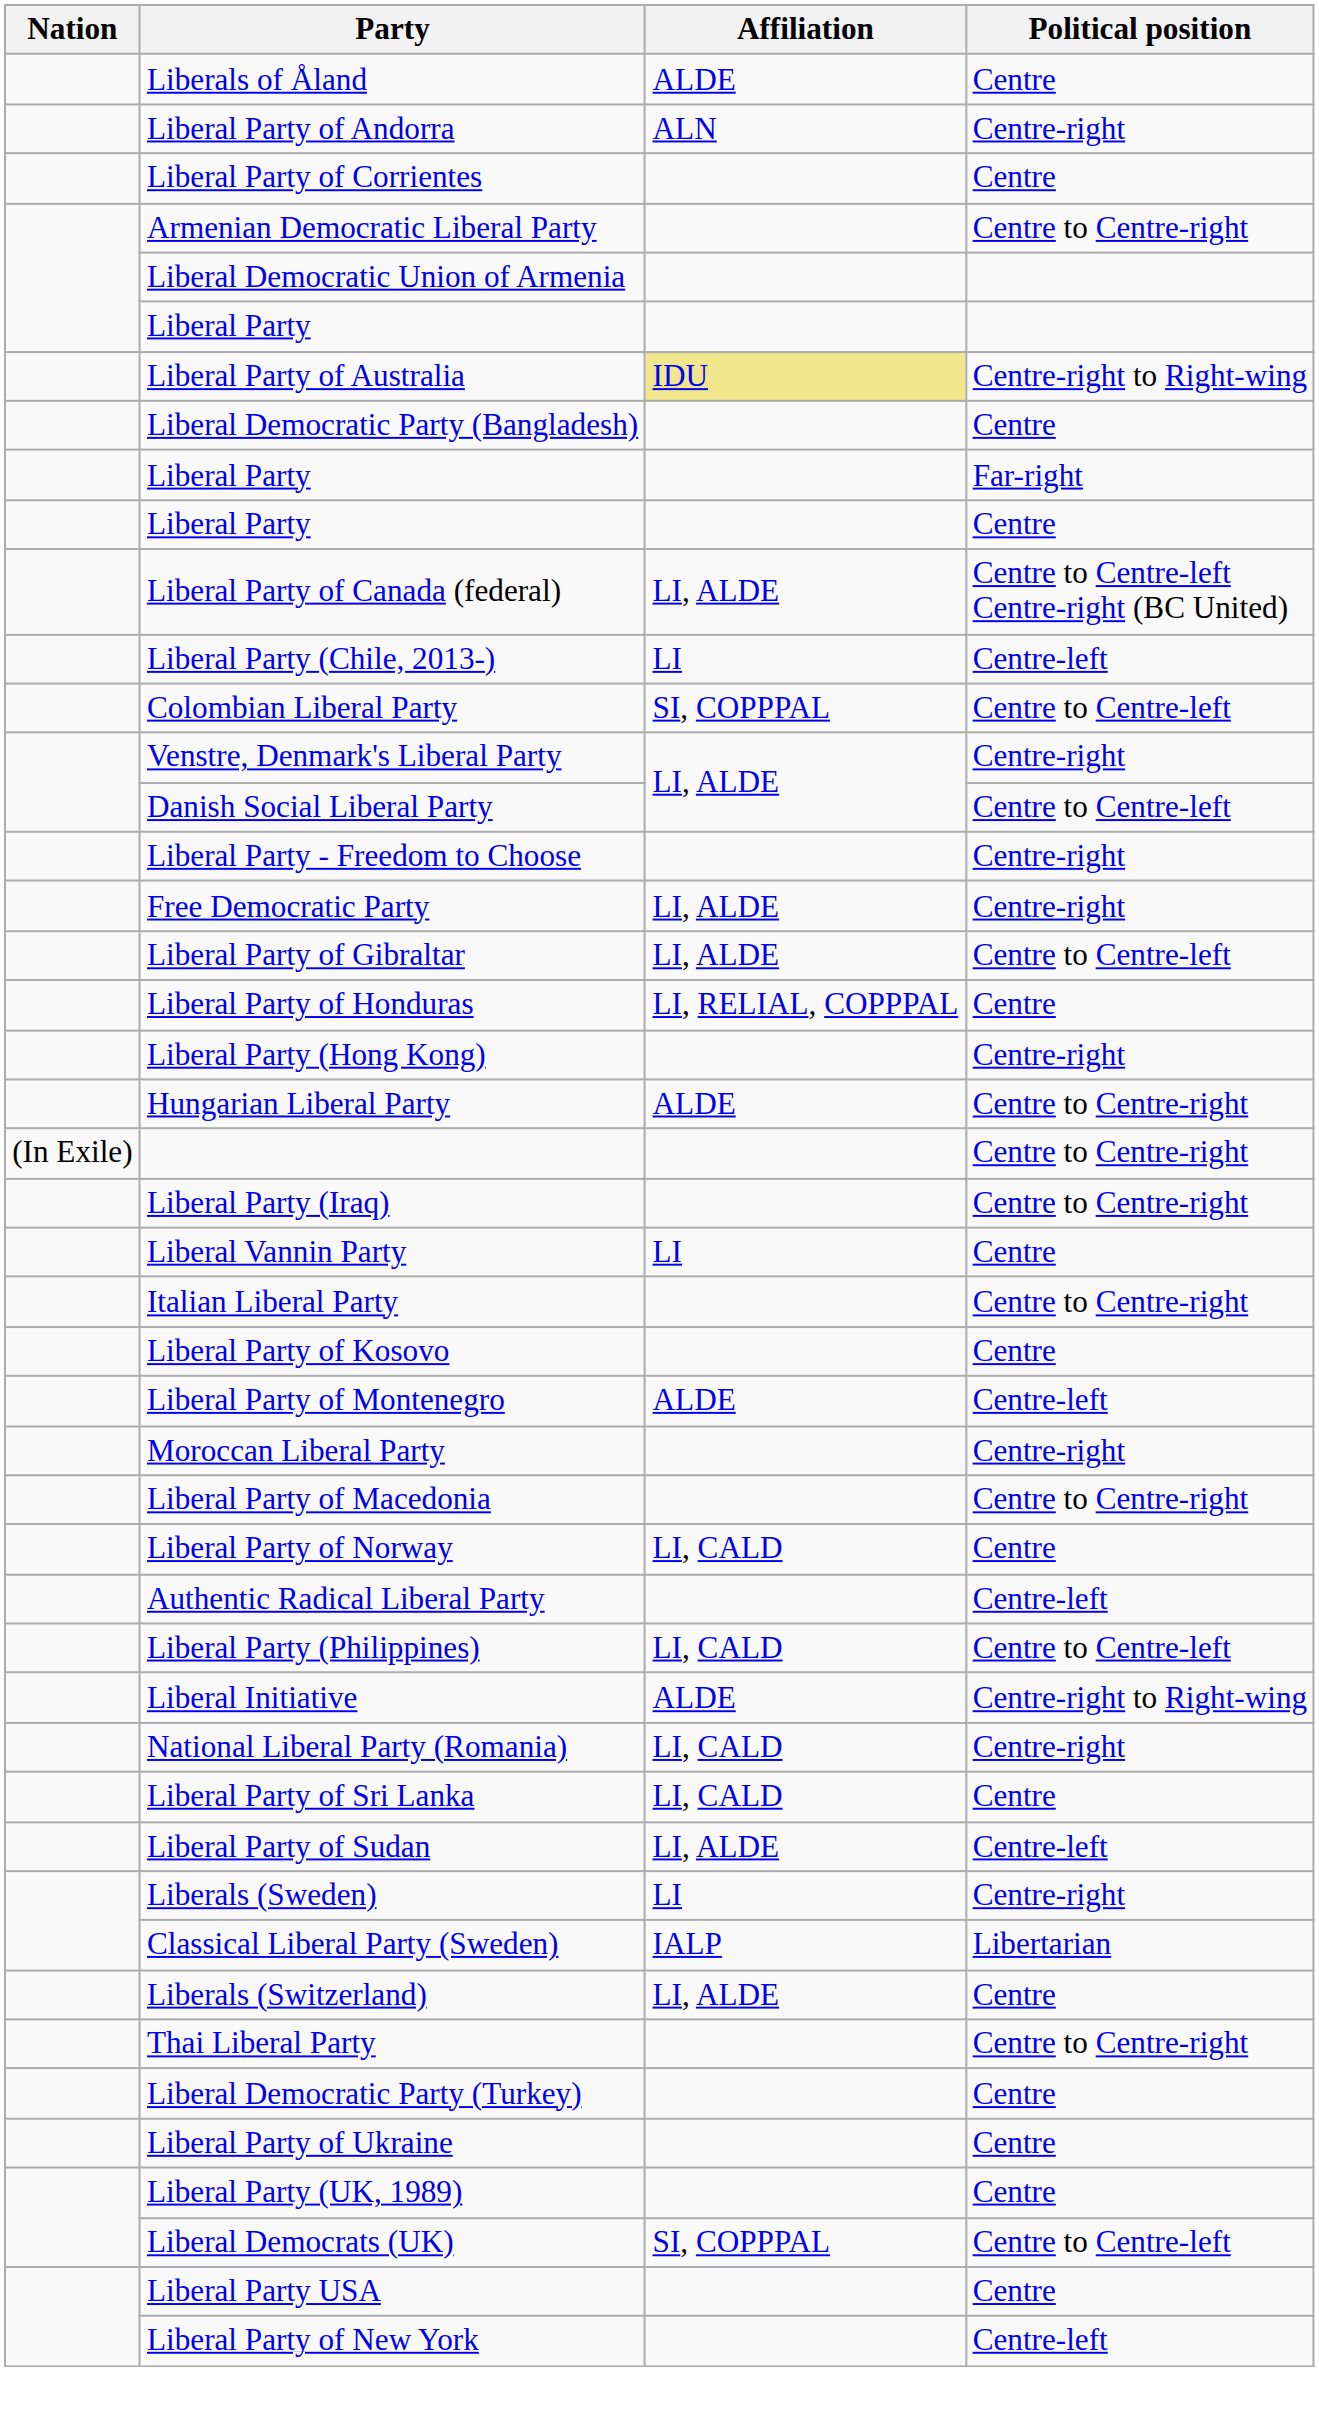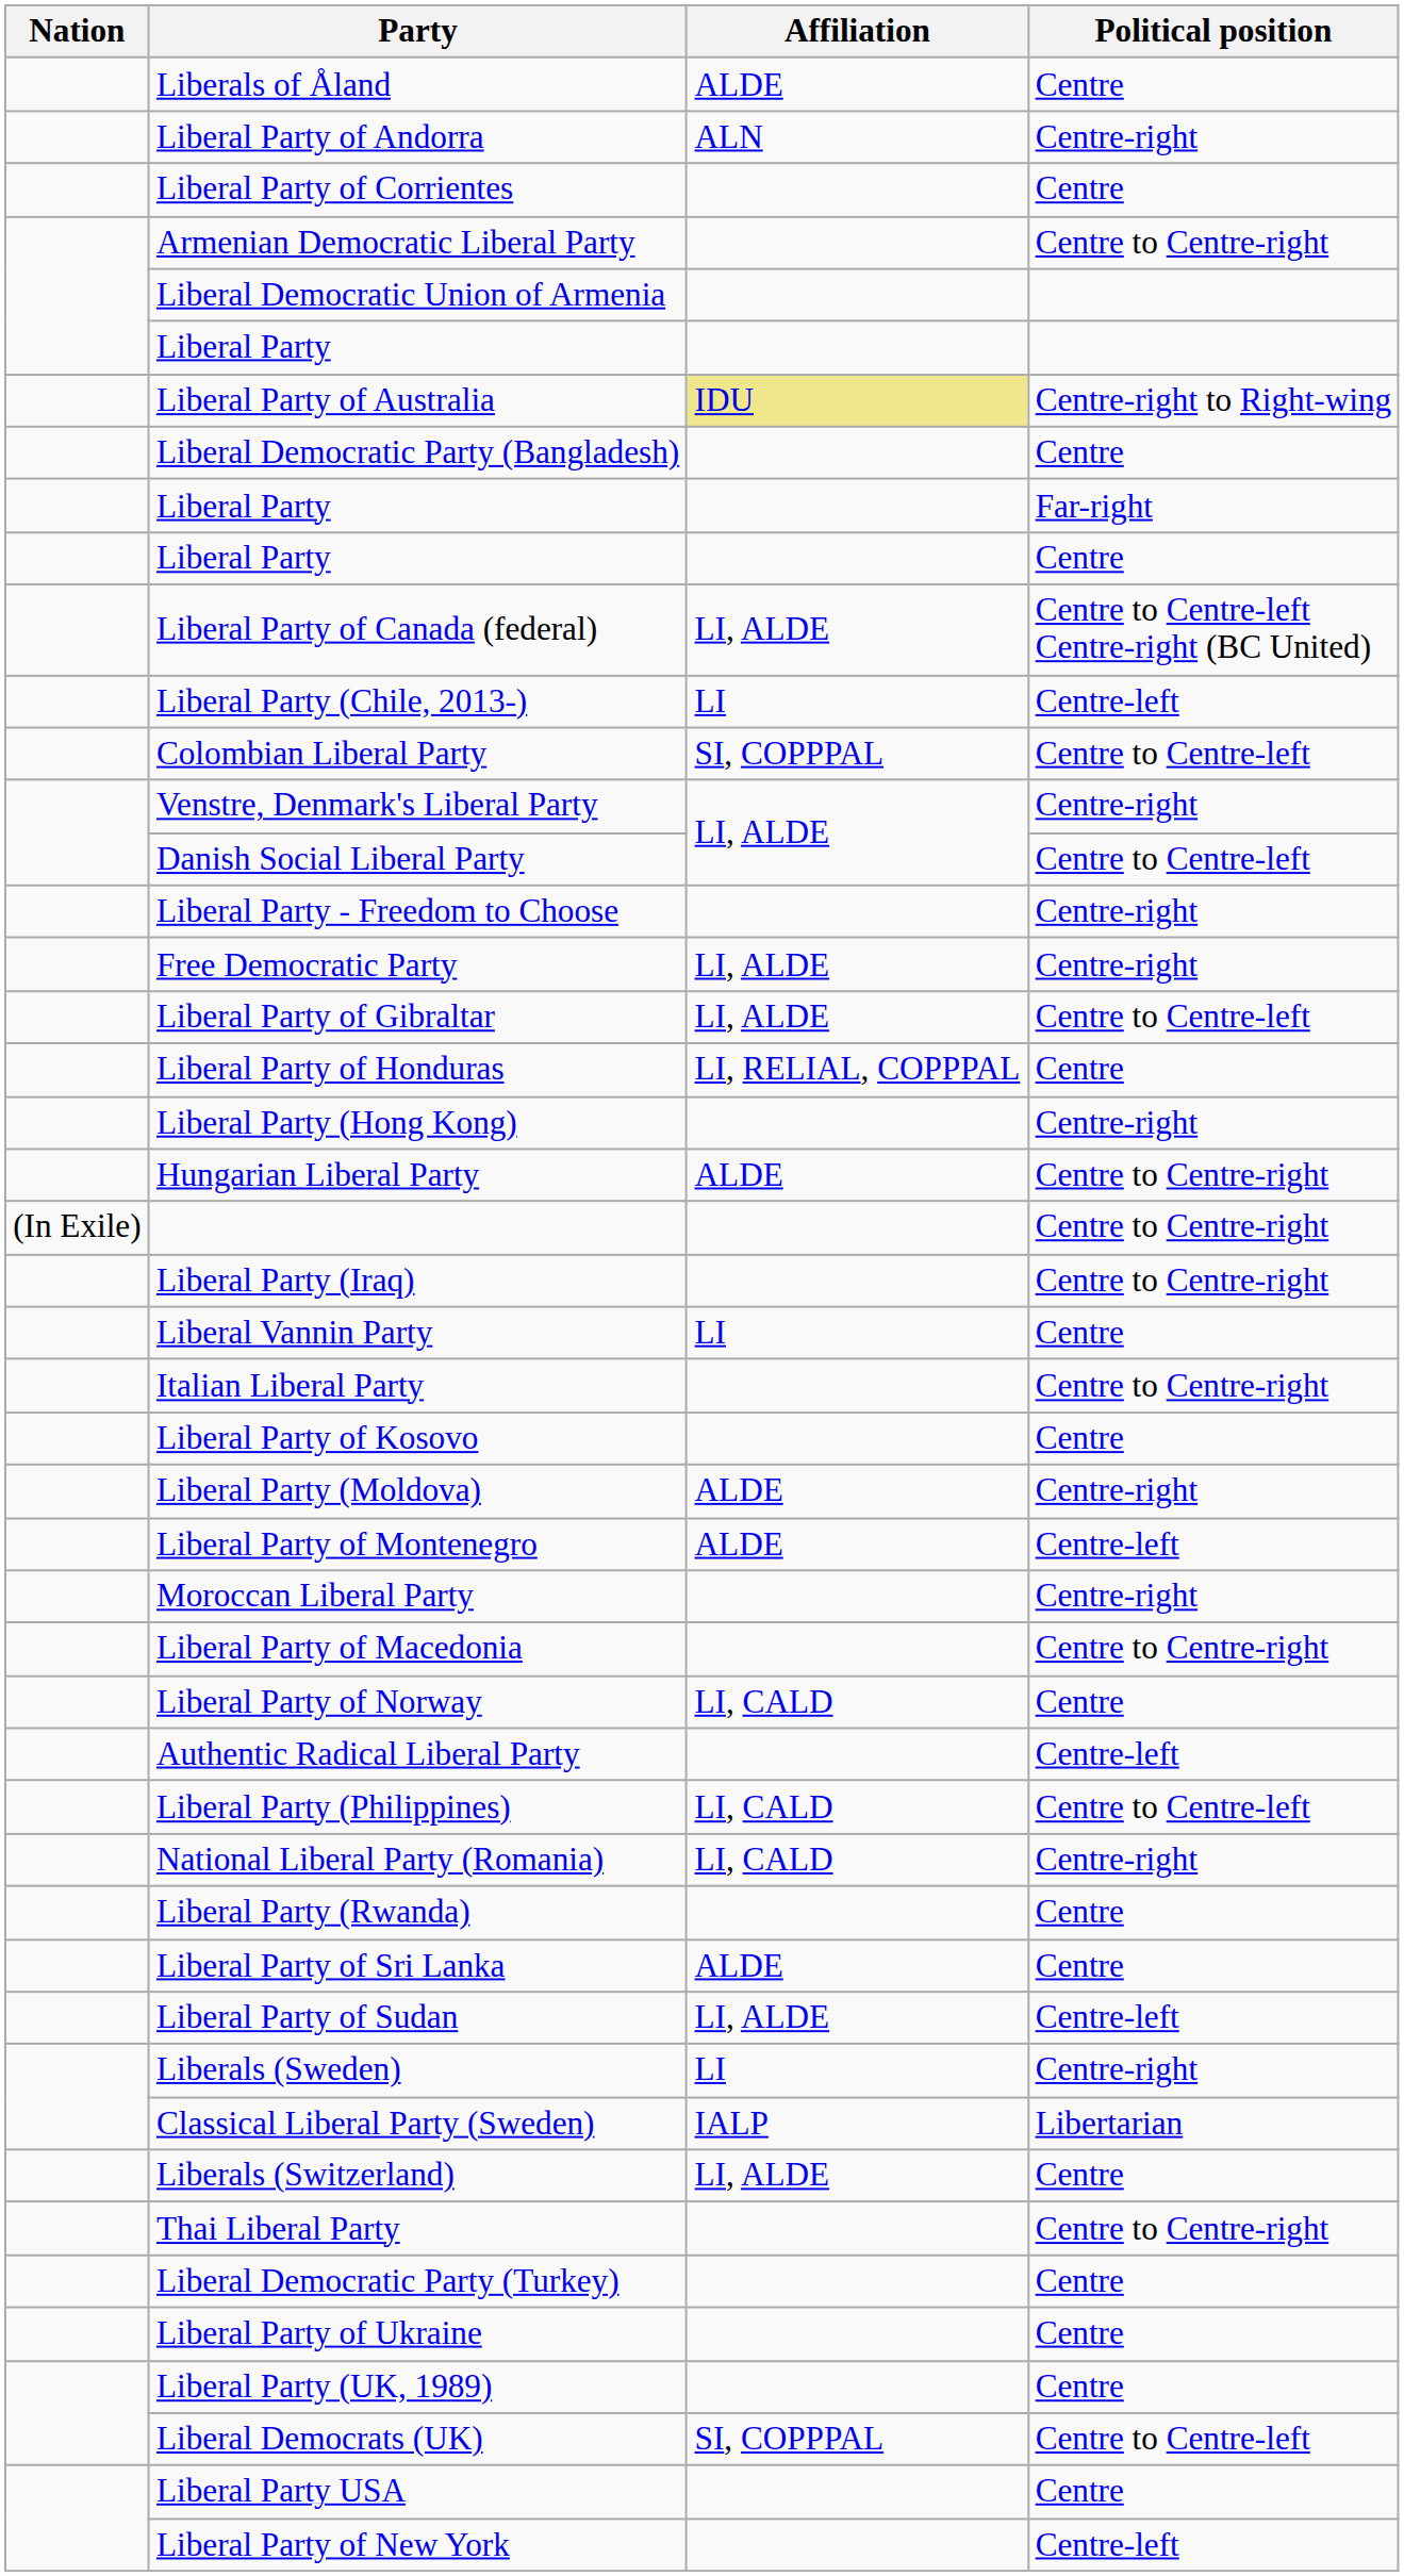+ row: Liberal Party (Moldova) | ALDE | Centre-right
- row: Liberal Initiative | ALDE | Centre-right to Right-wing
+ row: Liberal Party (Rwanda) | Centre
Liberal Party of Sri Lanka | Affiliation: LI, CALD -> ALDE
